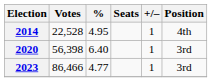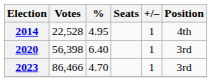2023 | %: 4.77 -> 4.70
